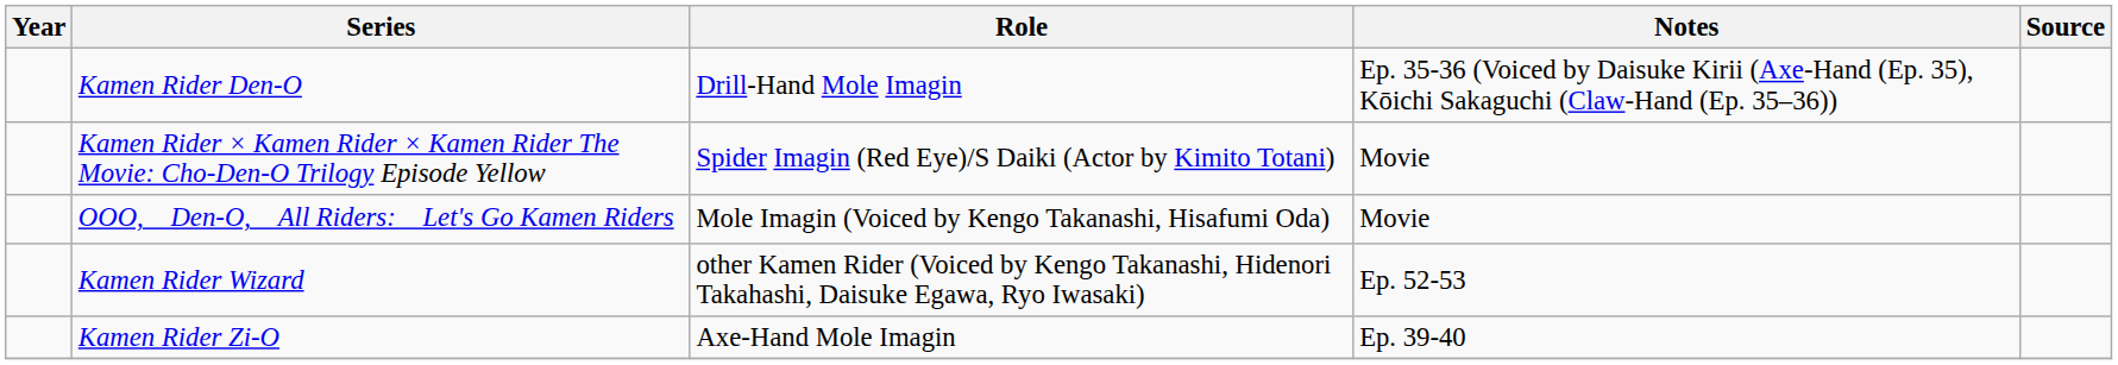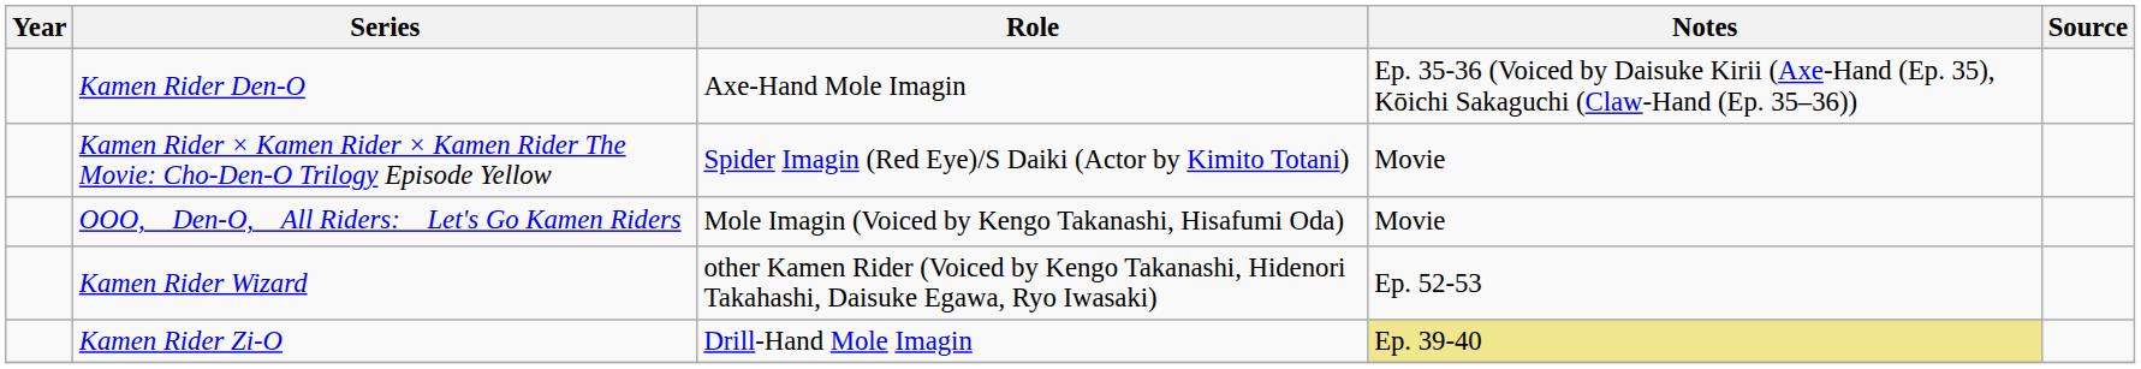Kamen Rider Den-O | Role: Drill-Hand Mole Imagin -> Axe-Hand Mole Imagin
Kamen Rider Zi-O | Role: Axe-Hand Mole Imagin -> Drill-Hand Mole Imagin
Kamen Rider Zi-O | Notes: no background -> khaki background
